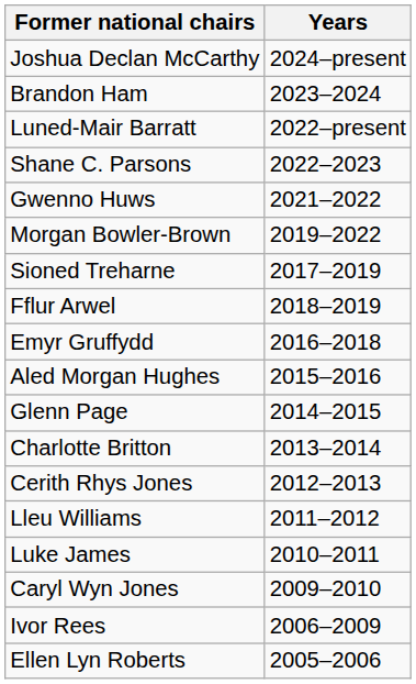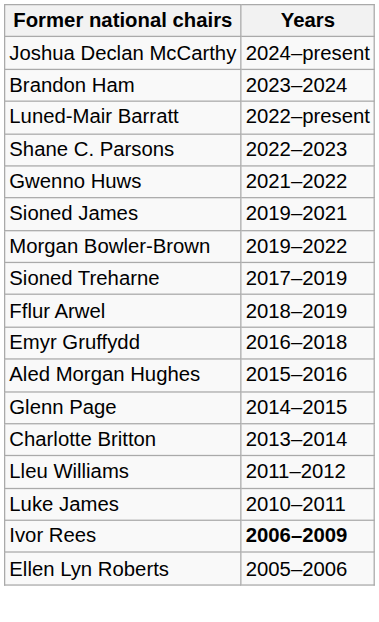+ row: Sioned James | 2019–2021
- row: Cerith Rhys Jones | 2012–2013
- row: Caryl Wyn Jones | 2009–2010
Ivor Rees | Years: normal -> bold
